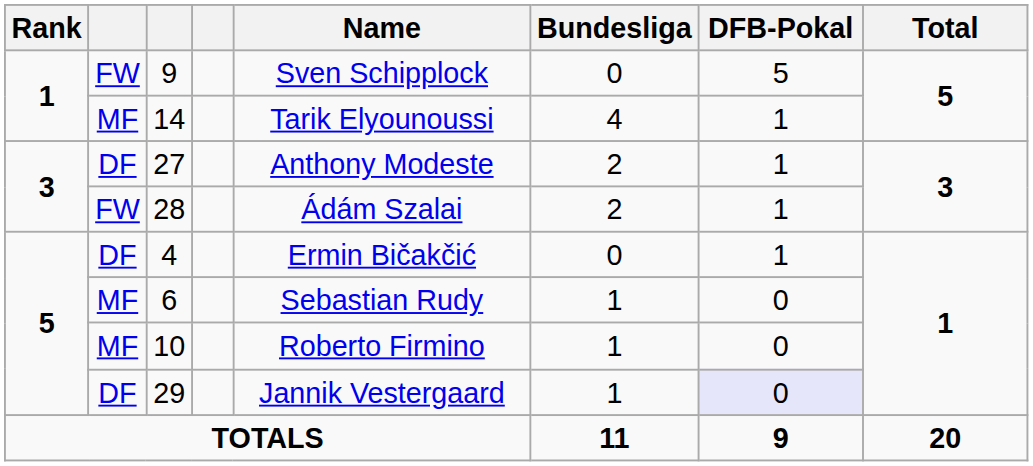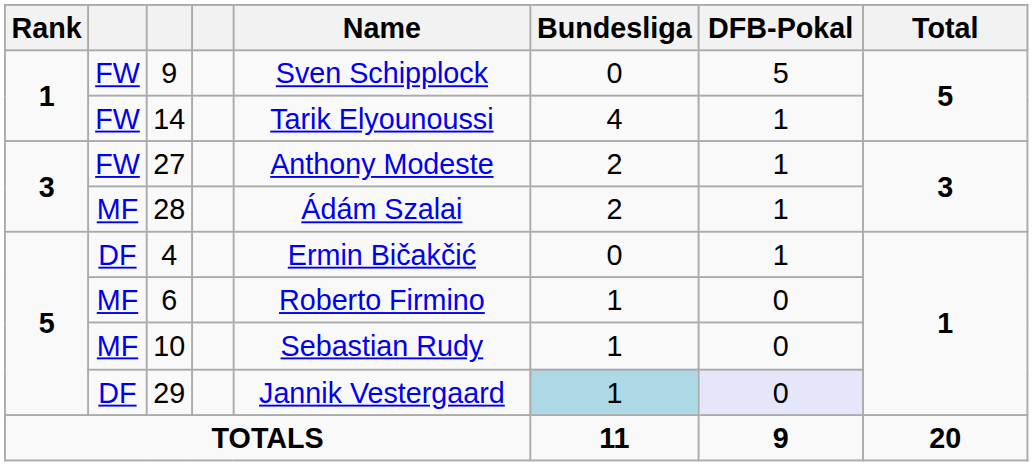14 | column 2: MF -> FW
27 | column 2: DF -> FW
28 | column 2: FW -> MF
6 | Name: Sebastian Rudy -> Roberto Firmino
10 | Name: Roberto Firmino -> Sebastian Rudy
29 | Bundesliga: no background -> lightblue background
